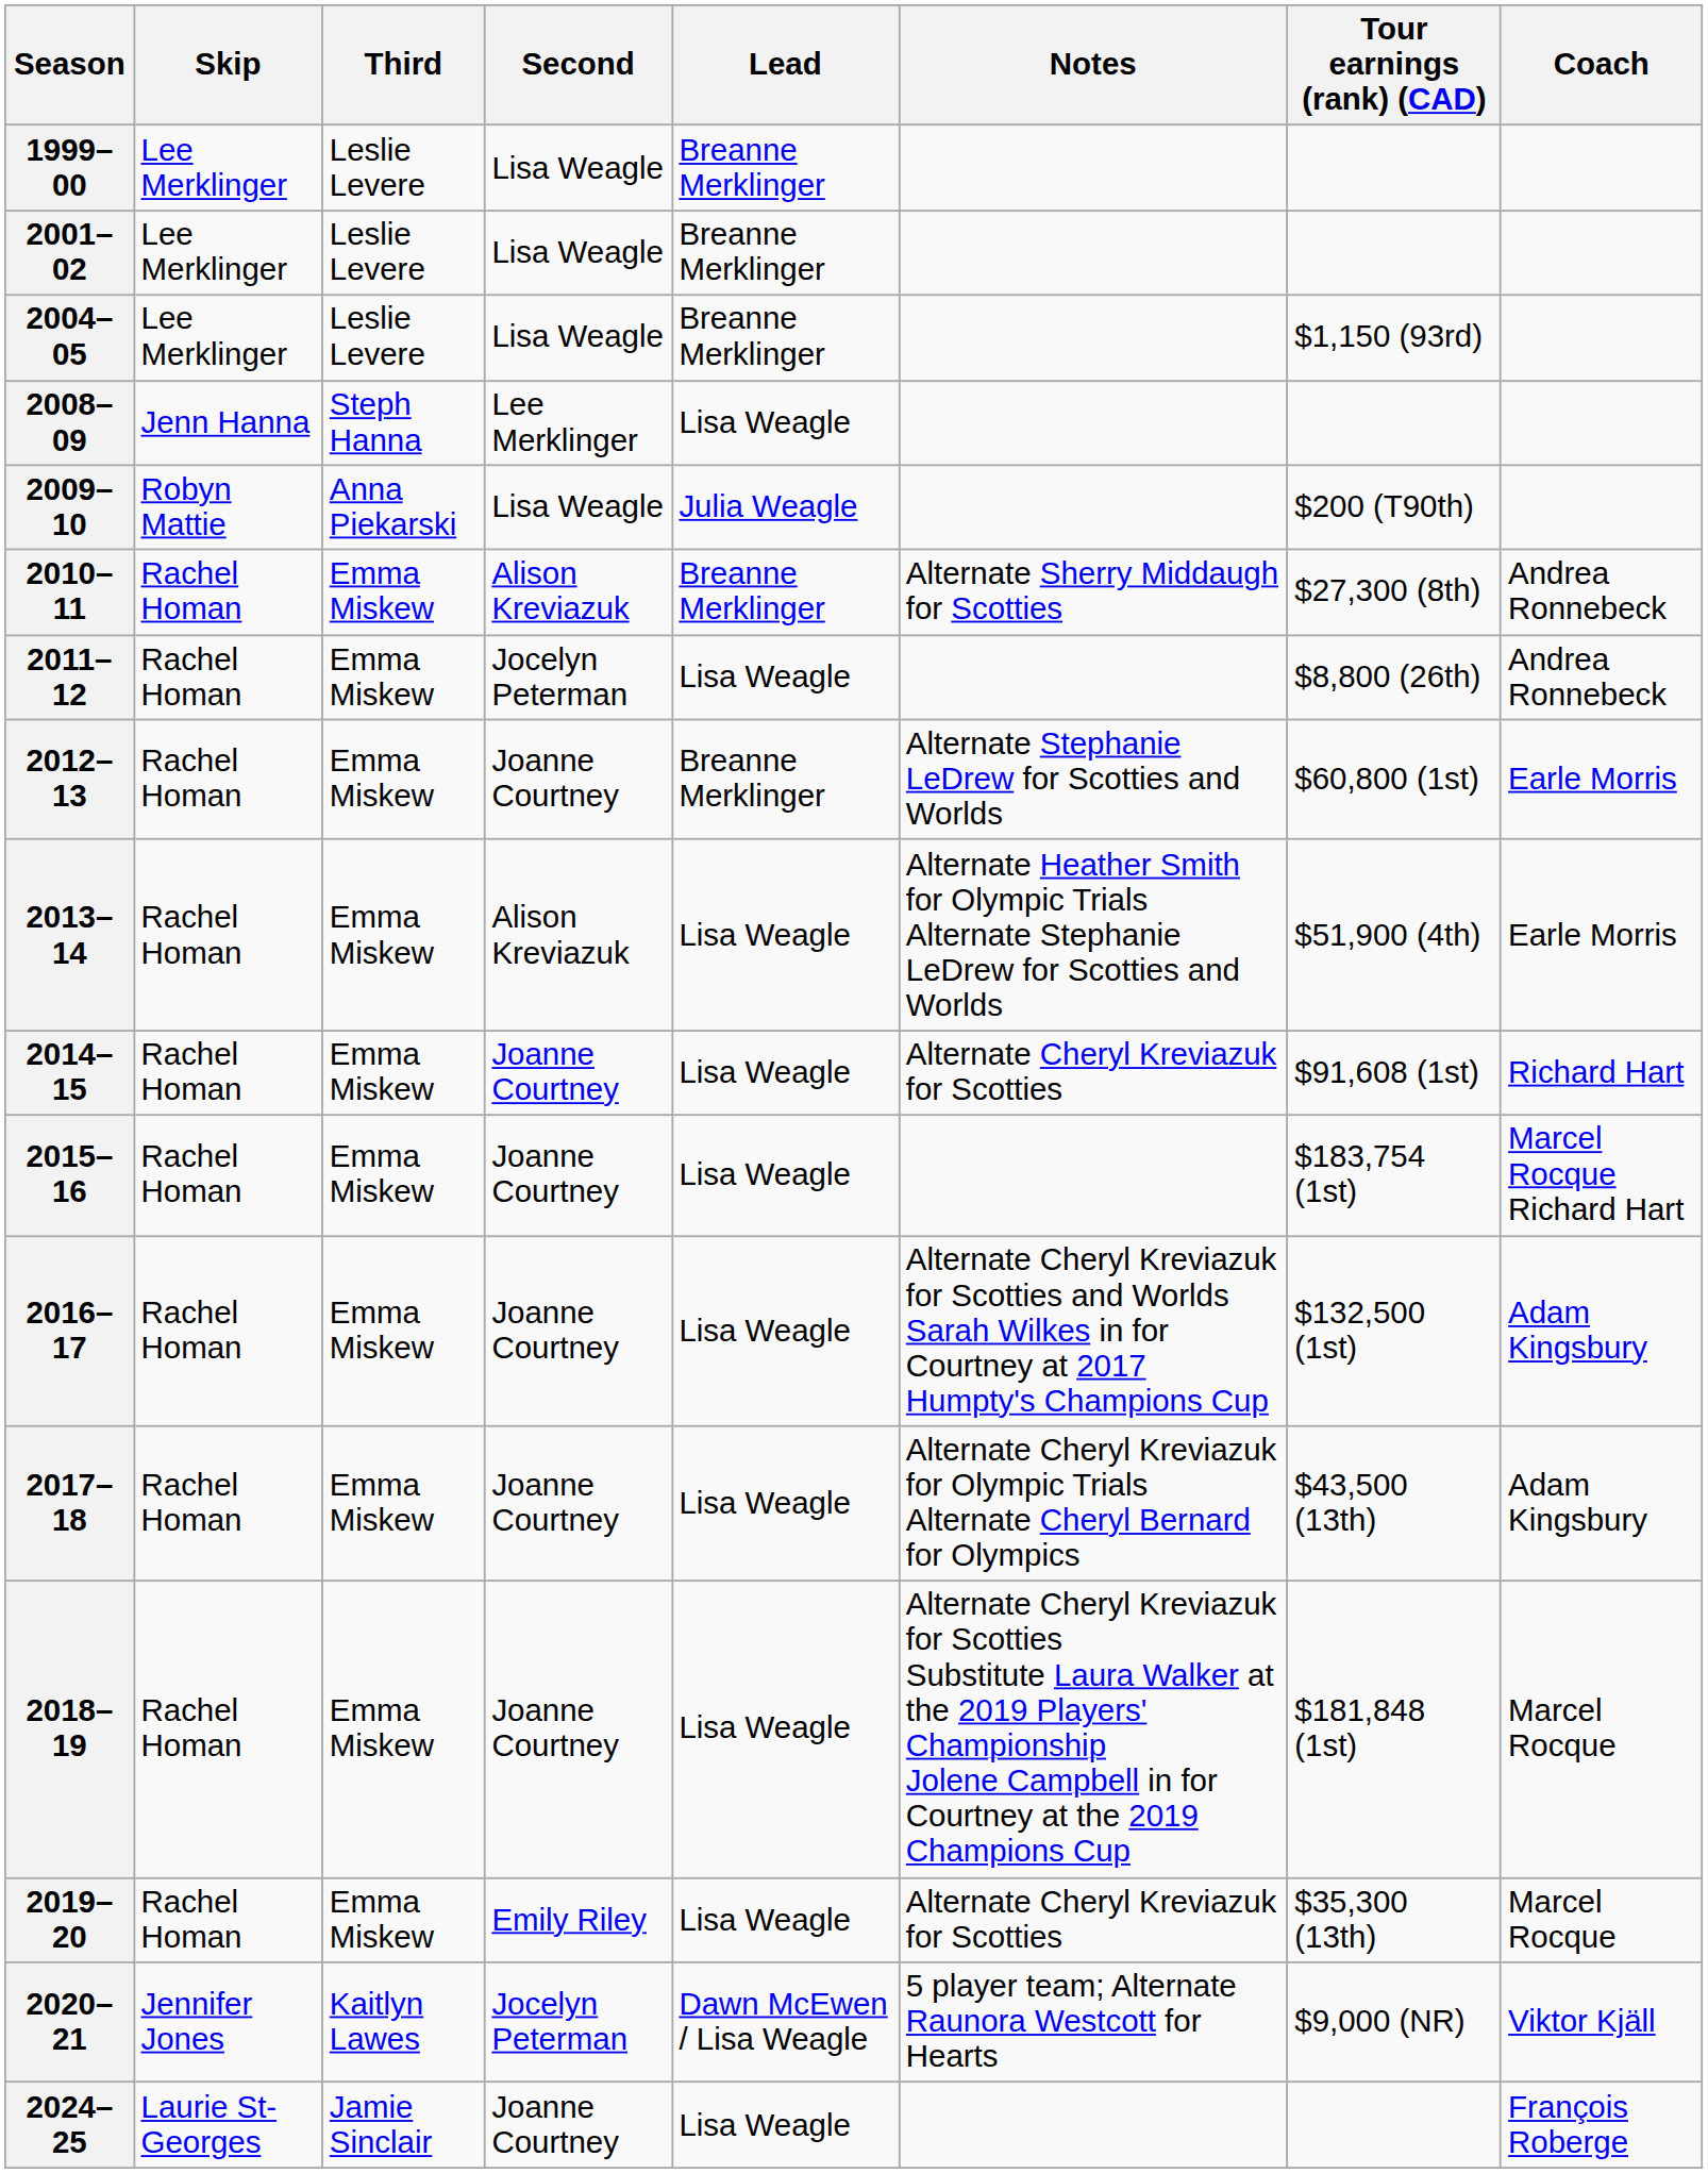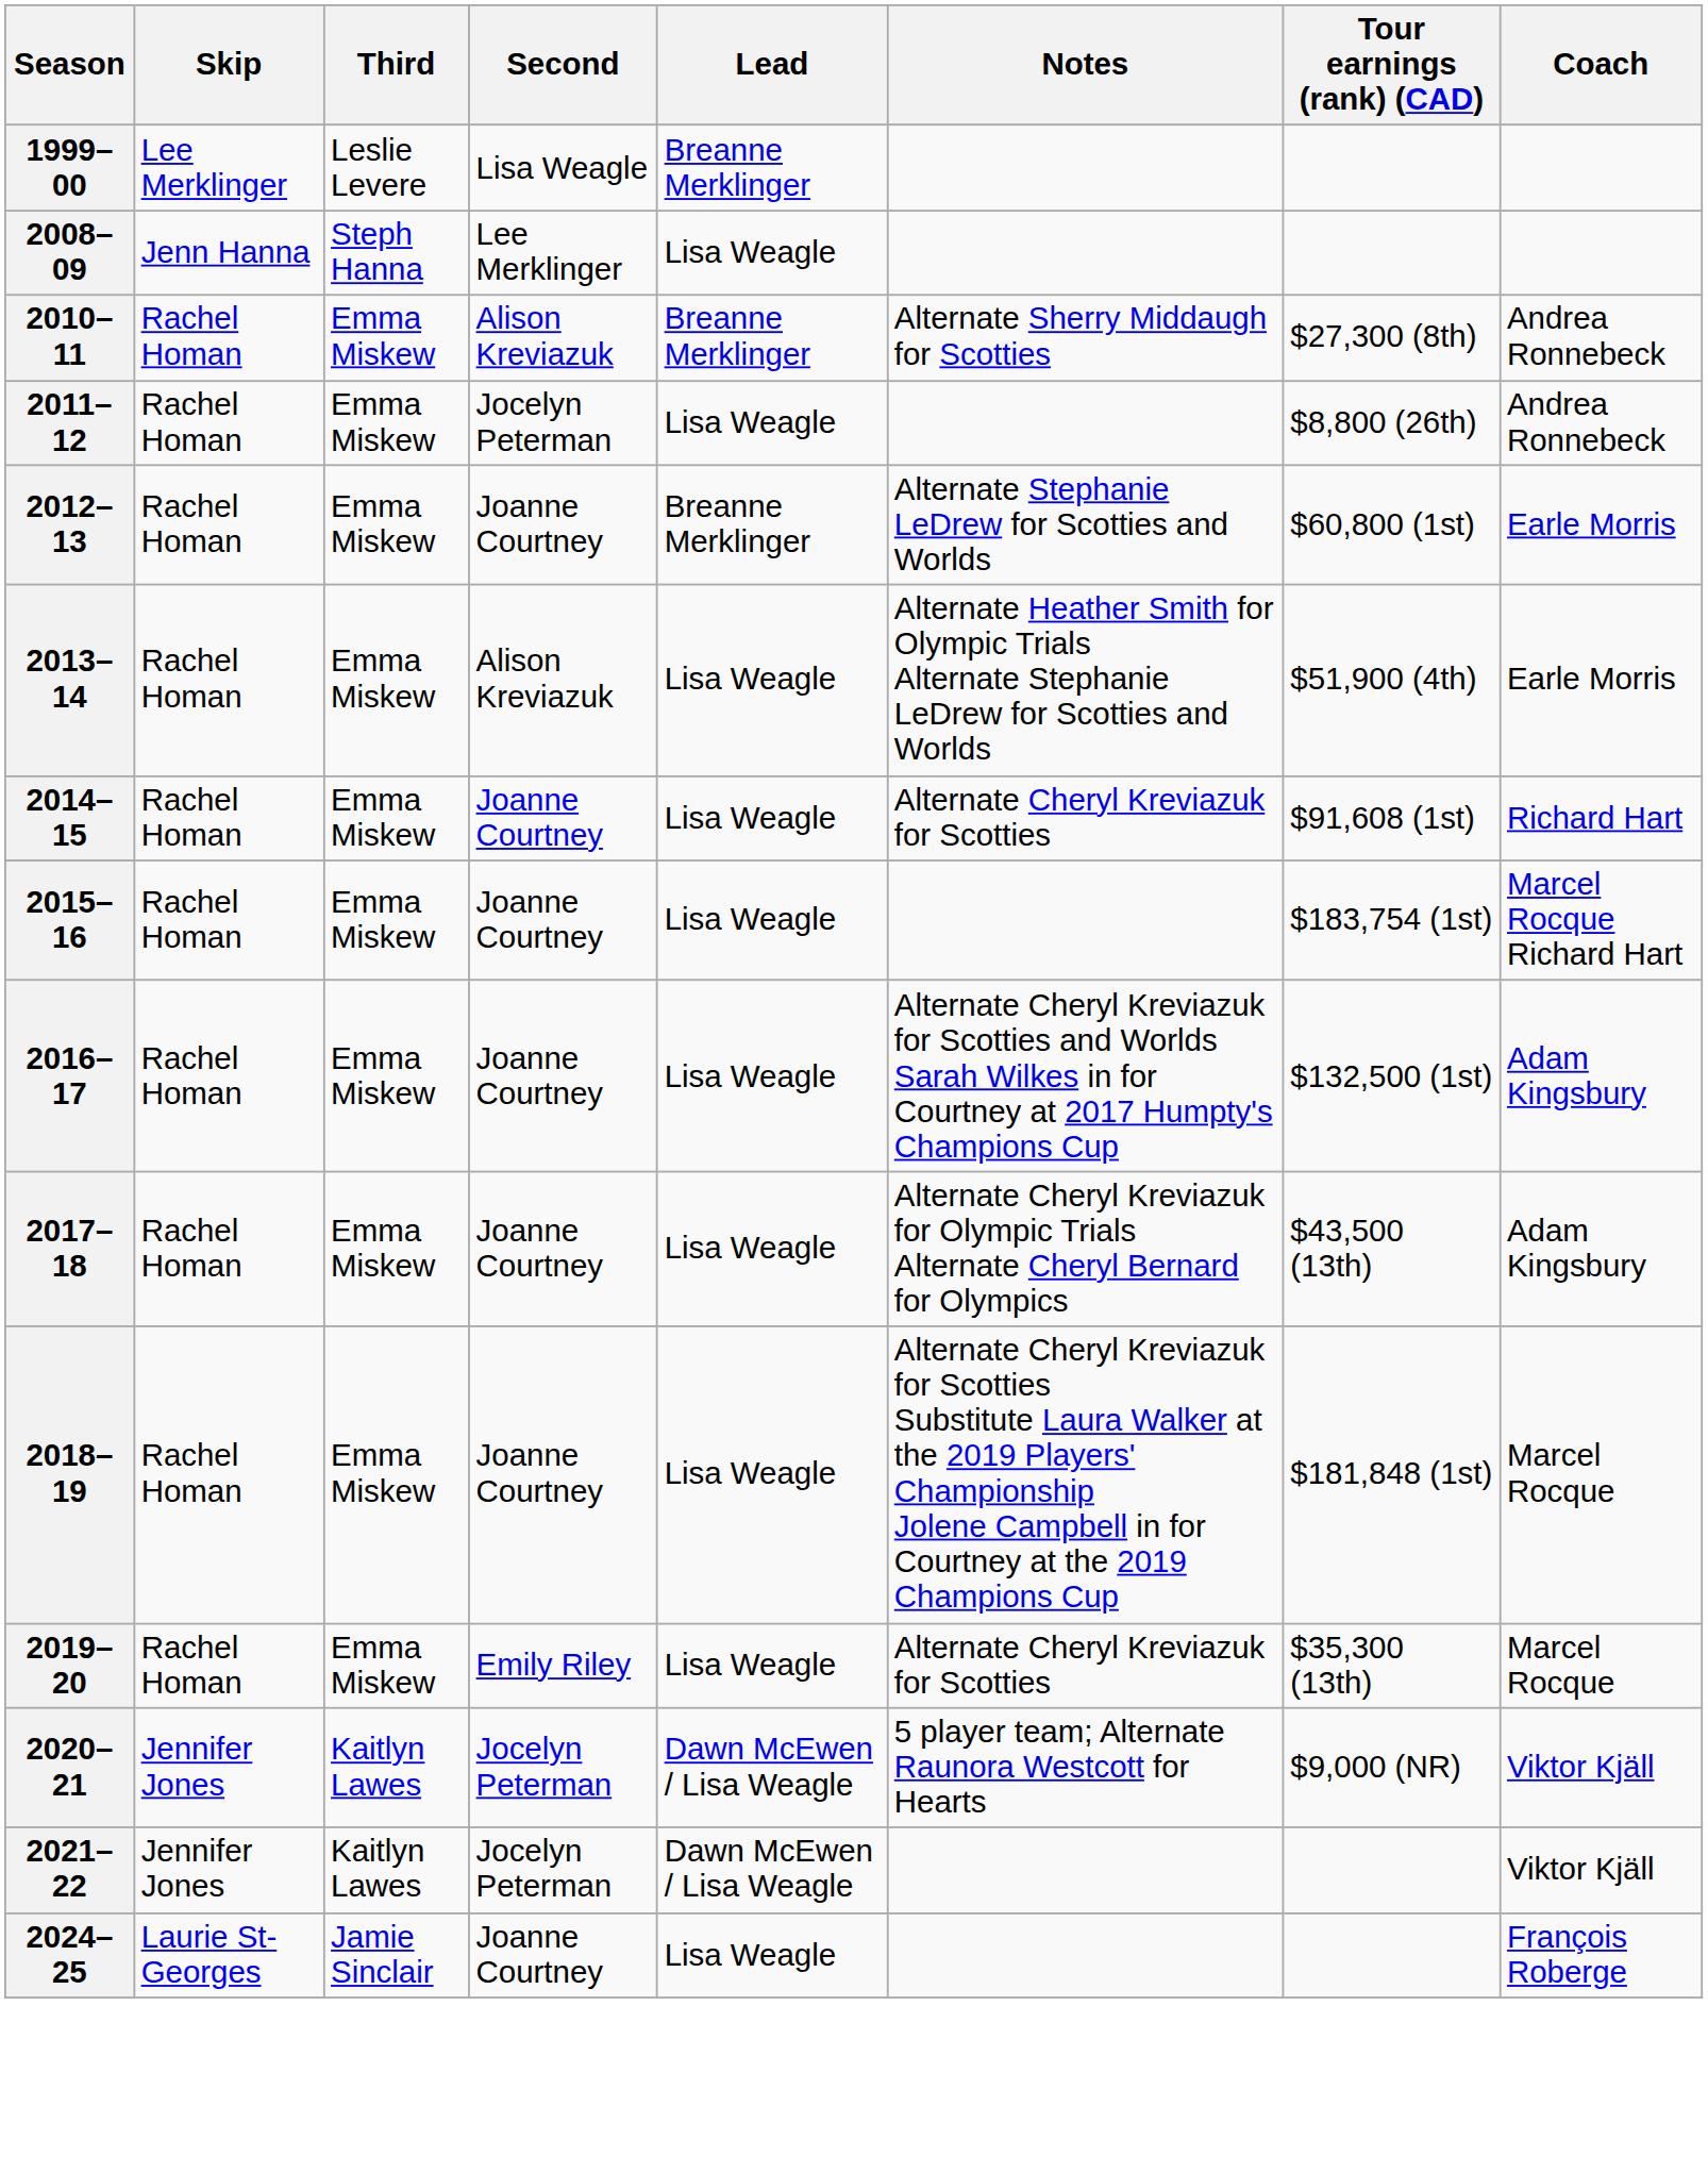- row: 2001–02 | Lee Merklinger | Leslie Levere | Lisa Weagle | Breanne Merklinger
- row: 2004–05 | Lee Merklinger | Leslie Levere | Lisa Weagle | Breanne Merklinger | $1,150 (93rd)
- row: 2009–10 | Robyn Mattie | Anna Piekarski | Lisa Weagle | Julia Weagle | $200 (T90th)
+ row: 2021–22 | Jennifer Jones | Kaitlyn Lawes | Jocelyn Peterman | Dawn McEwen / Lisa Weagle | Viktor Kjäll
